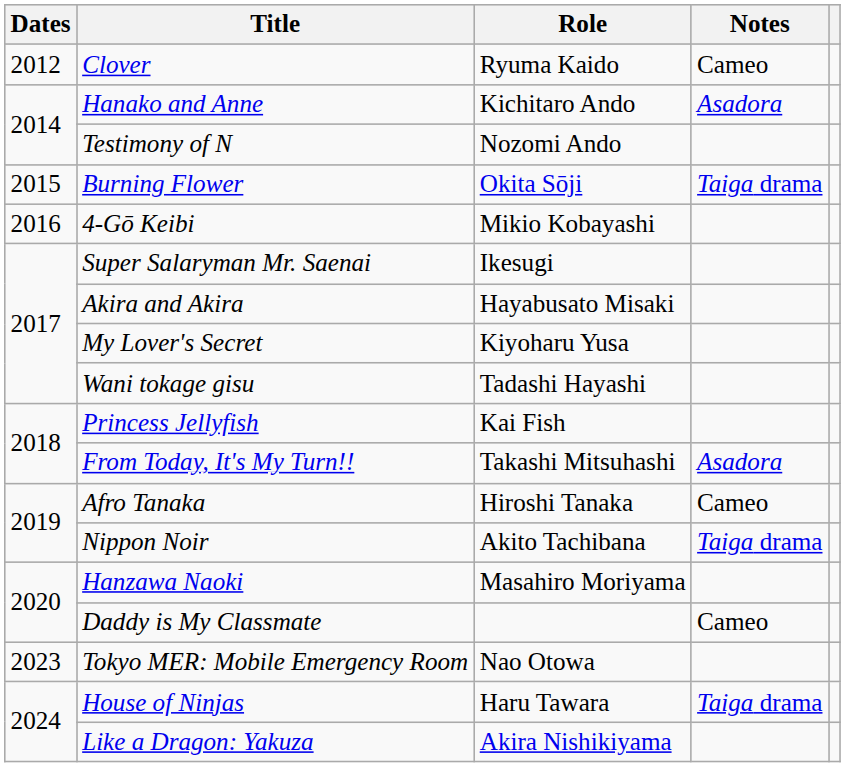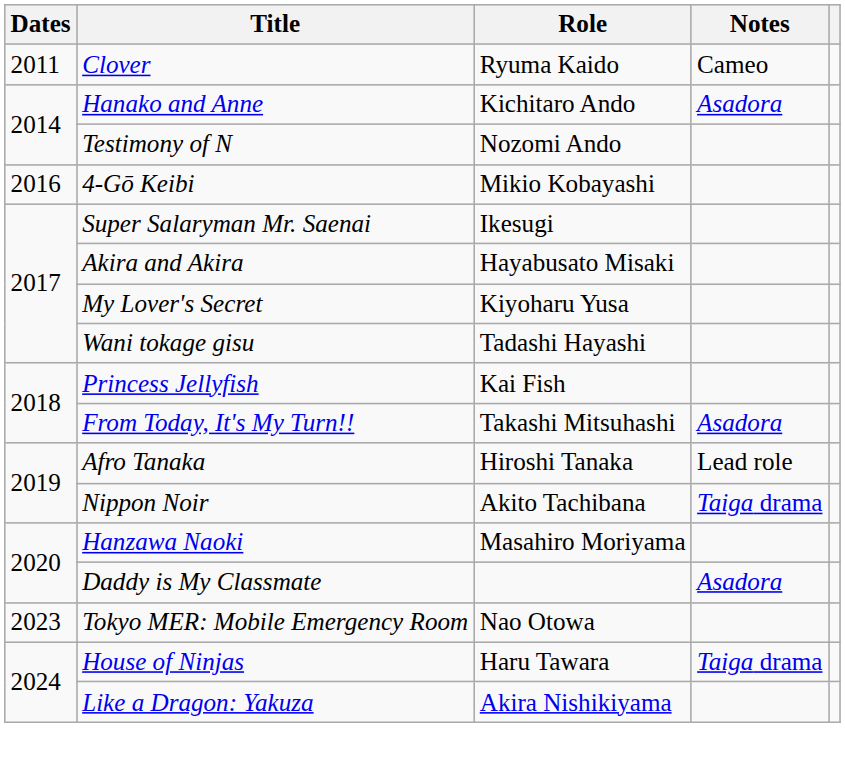Clover | Dates: 2012 -> 2011
- row: 2015 | Burning Flower | Okita Sōji | Taiga drama
Afro Tanaka | Notes: Cameo -> Lead role
Daddy is My Classmate | Notes: Cameo -> Asadora
